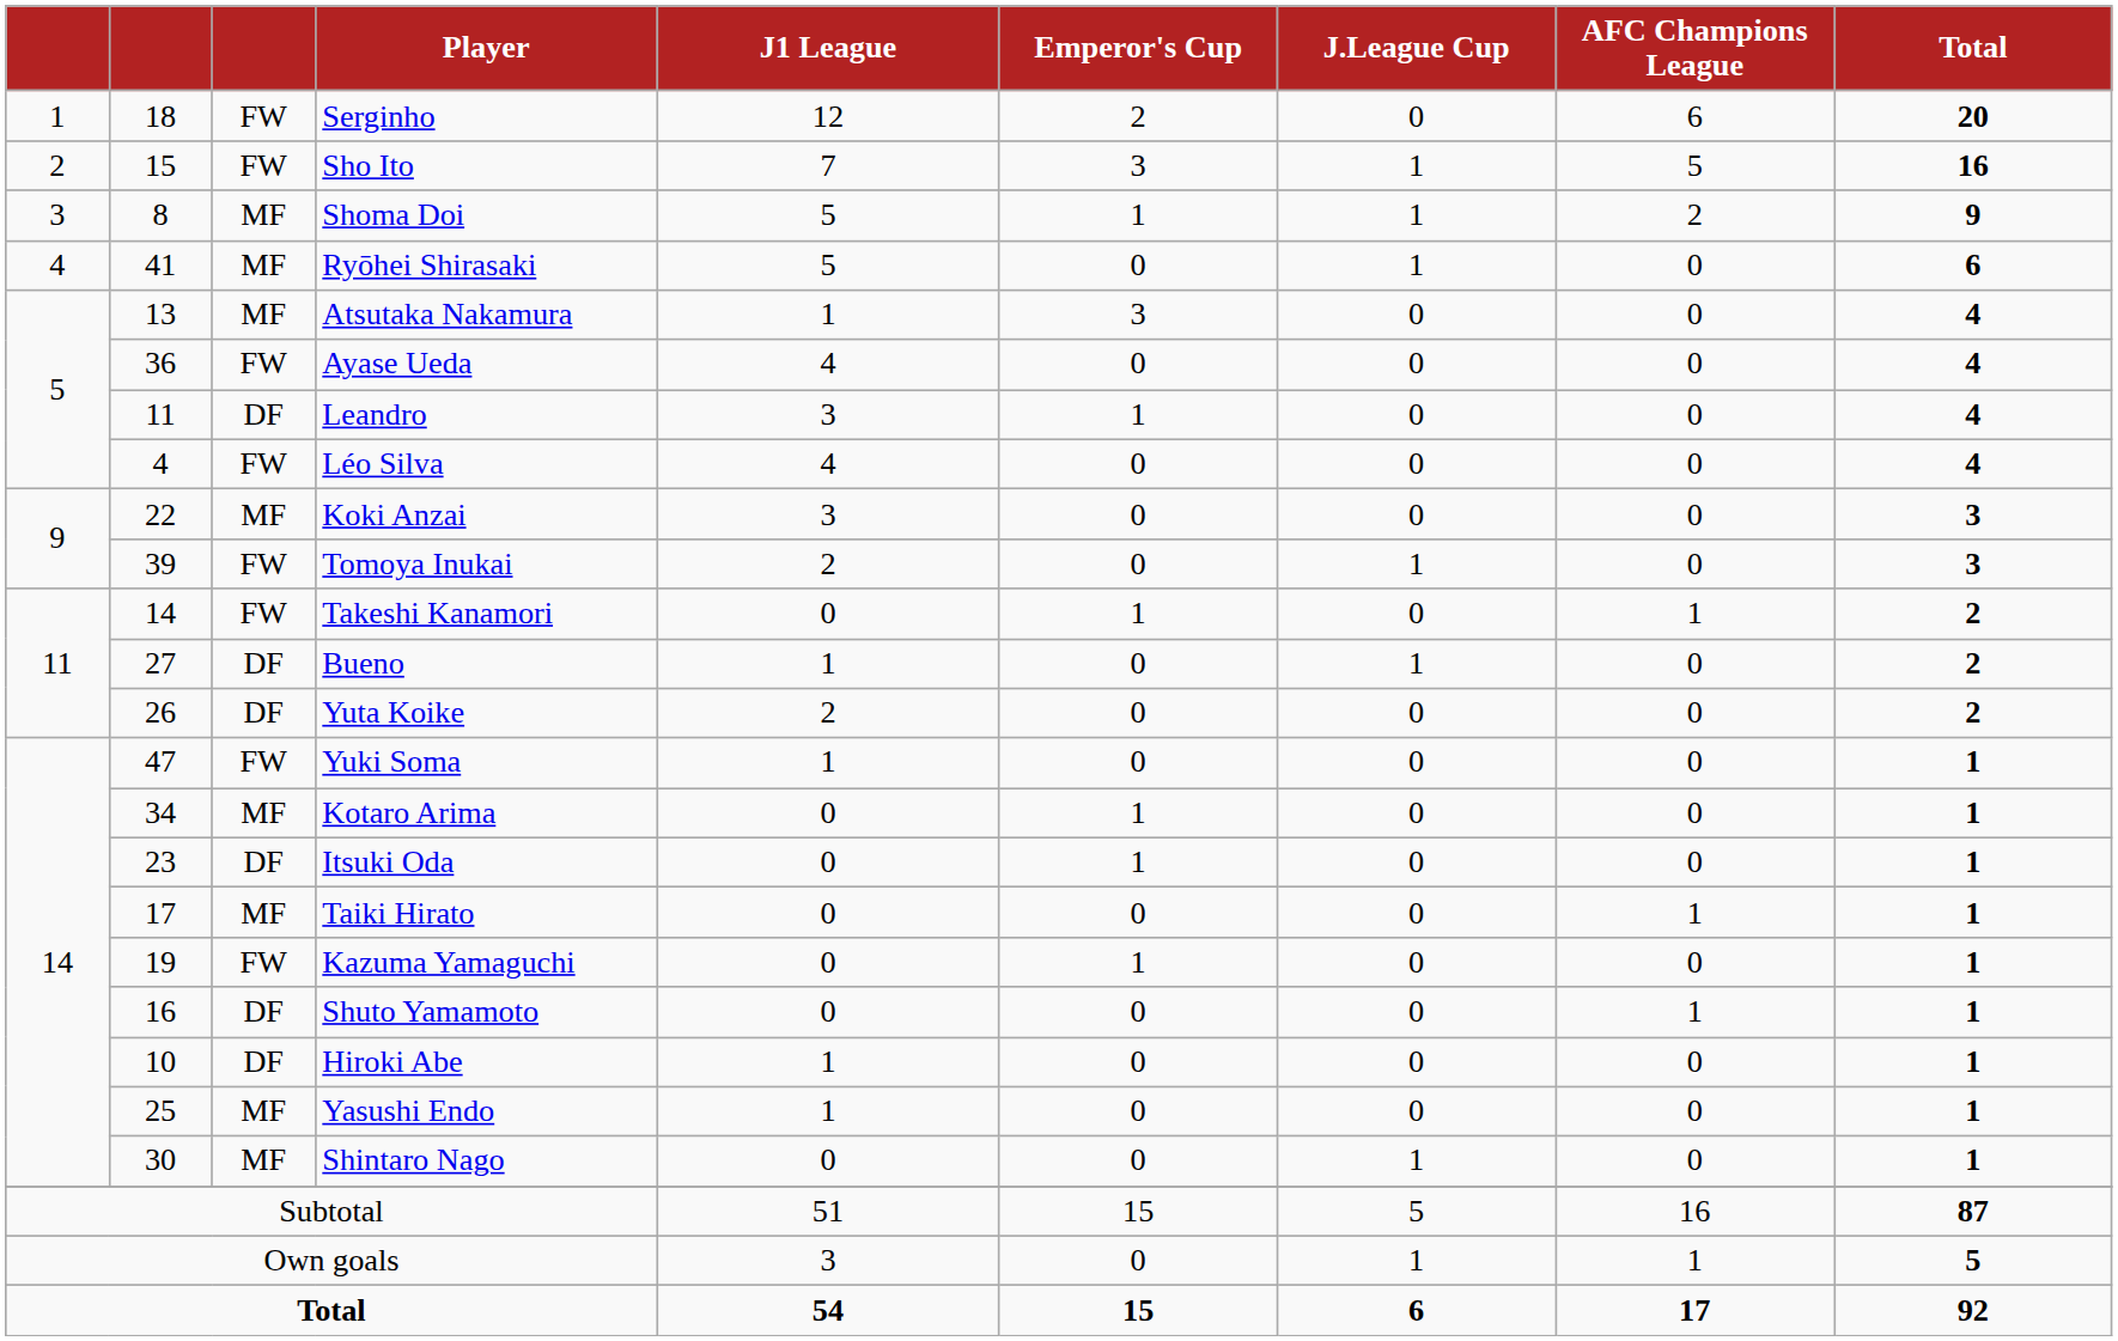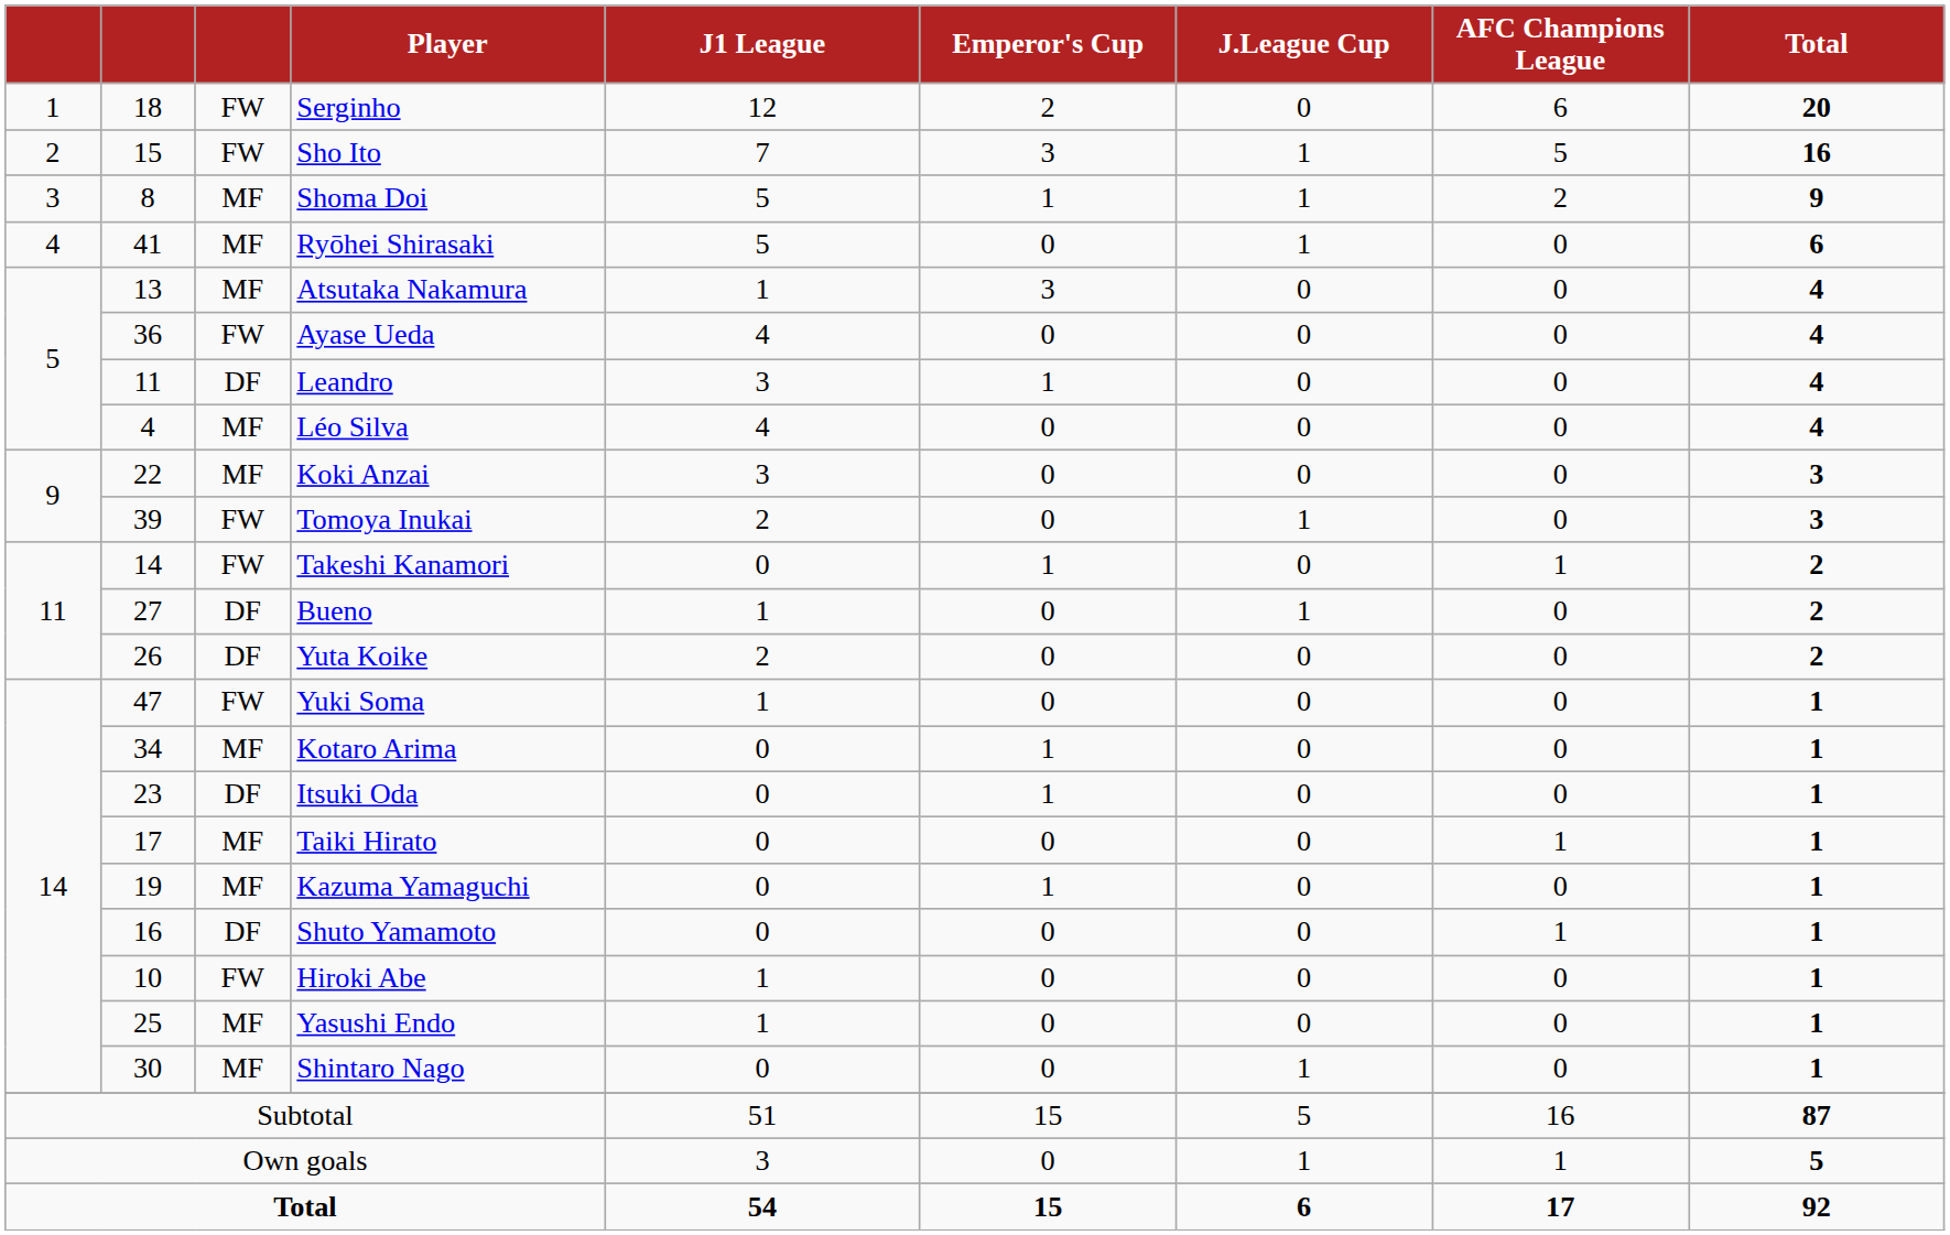Léo Silva | column 3: FW -> MF
Kazuma Yamaguchi | column 3: FW -> MF
Hiroki Abe | column 3: DF -> FW
